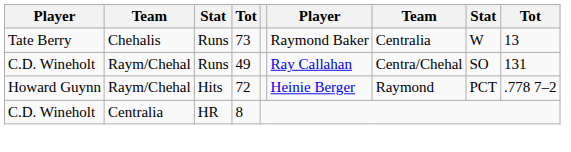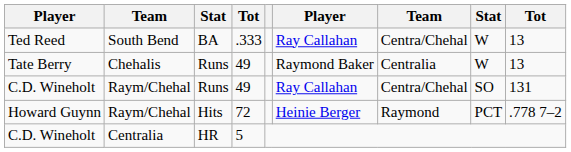+ row: Ted Reed | South Bend | BA | .333 | Ray Callahan | Centra/Chehal | W | 13
Tate Berry | column 4: 73 -> 49
C.D. Wineholt / HR | column 4: 8 -> 5
